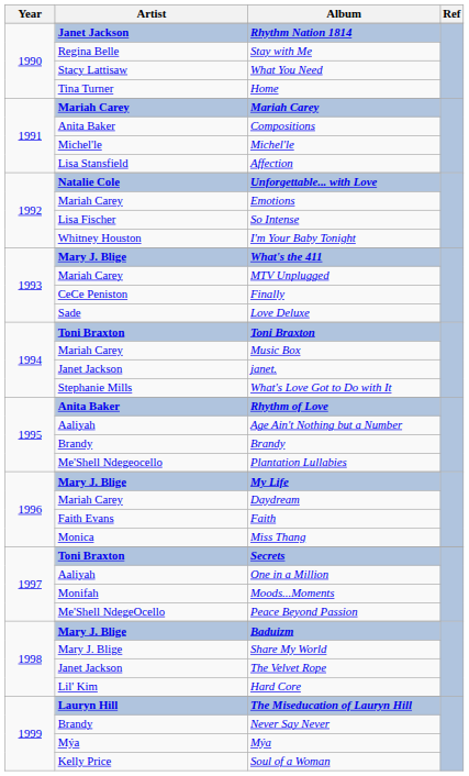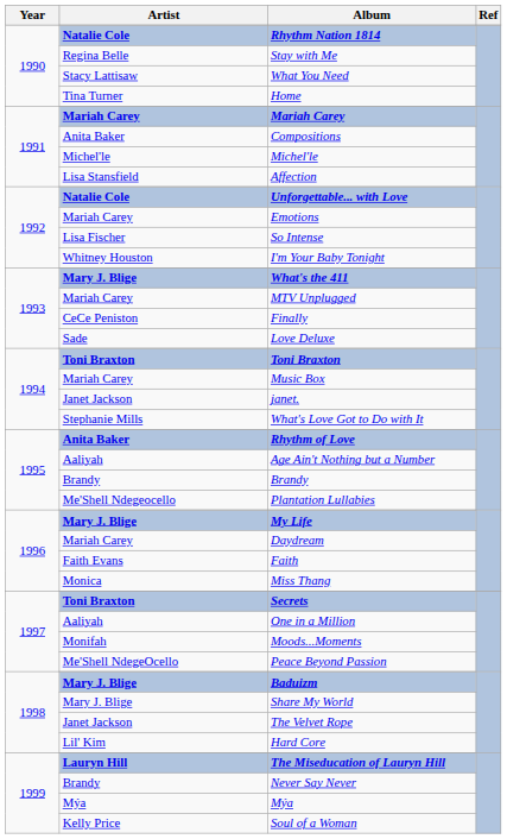Rhythm Nation 1814 | Artist: Janet Jackson -> Natalie Cole
